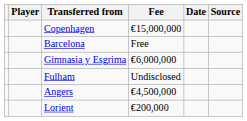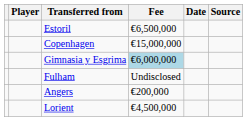+ row: Estoril | €6,500,000
- row: Barcelona | Free
Gimnasia y Esgrima | Fee: no background -> lightblue background
Angers | Fee: €4,500,000 -> €200,000
Lorient | Fee: €200,000 -> €4,500,000
